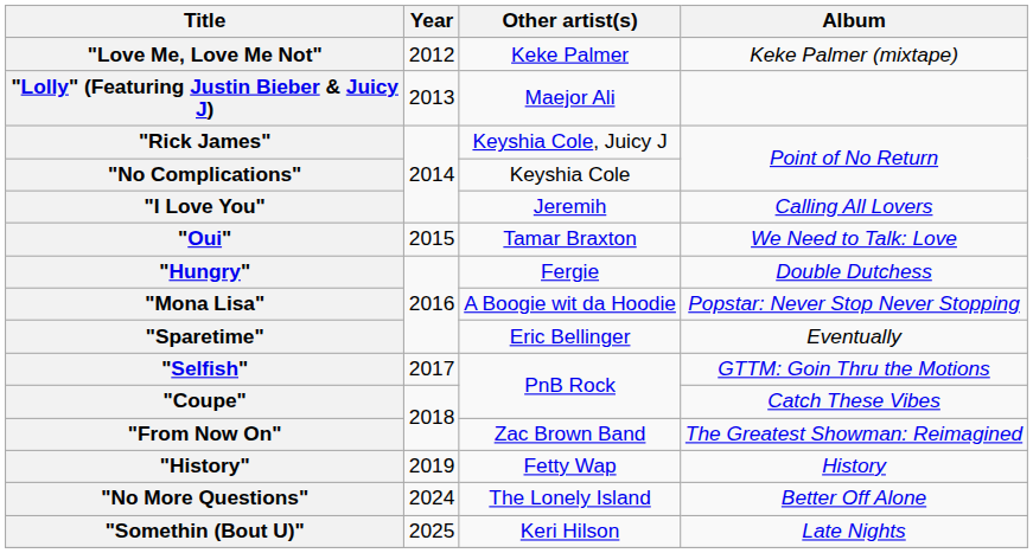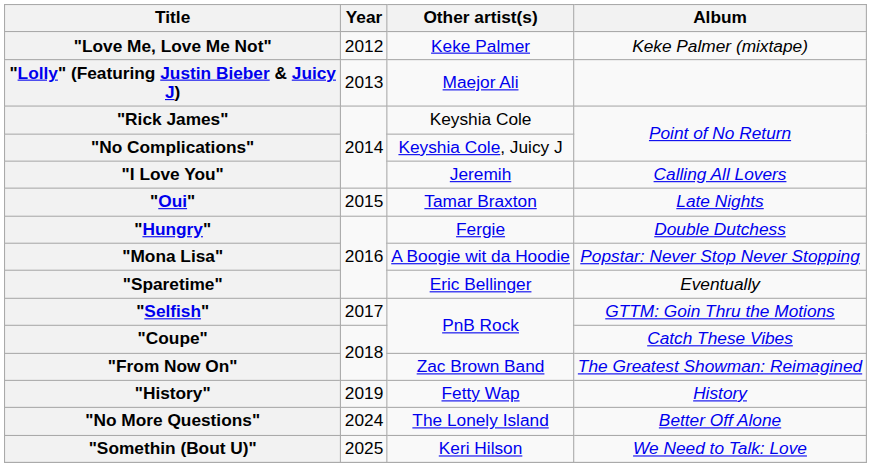"Rick James" | Other artist(s): Keyshia Cole, Juicy J -> Keyshia Cole
"No Complications" | Other artist(s): Keyshia Cole -> Keyshia Cole, Juicy J
"Oui" | Album: We Need to Talk: Love -> Late Nights
"Somethin (Bout U)" | Album: Late Nights -> We Need to Talk: Love
